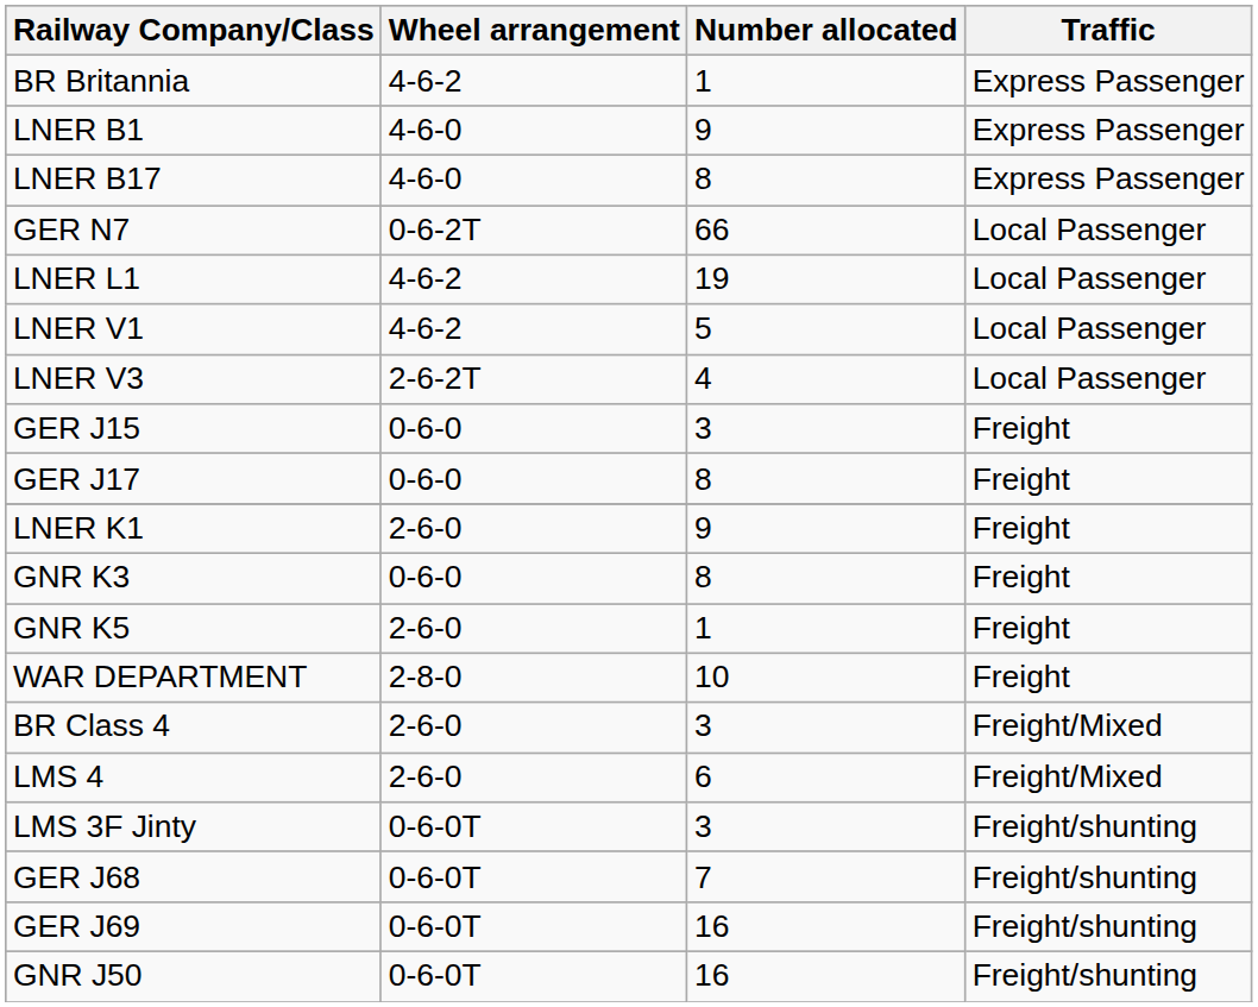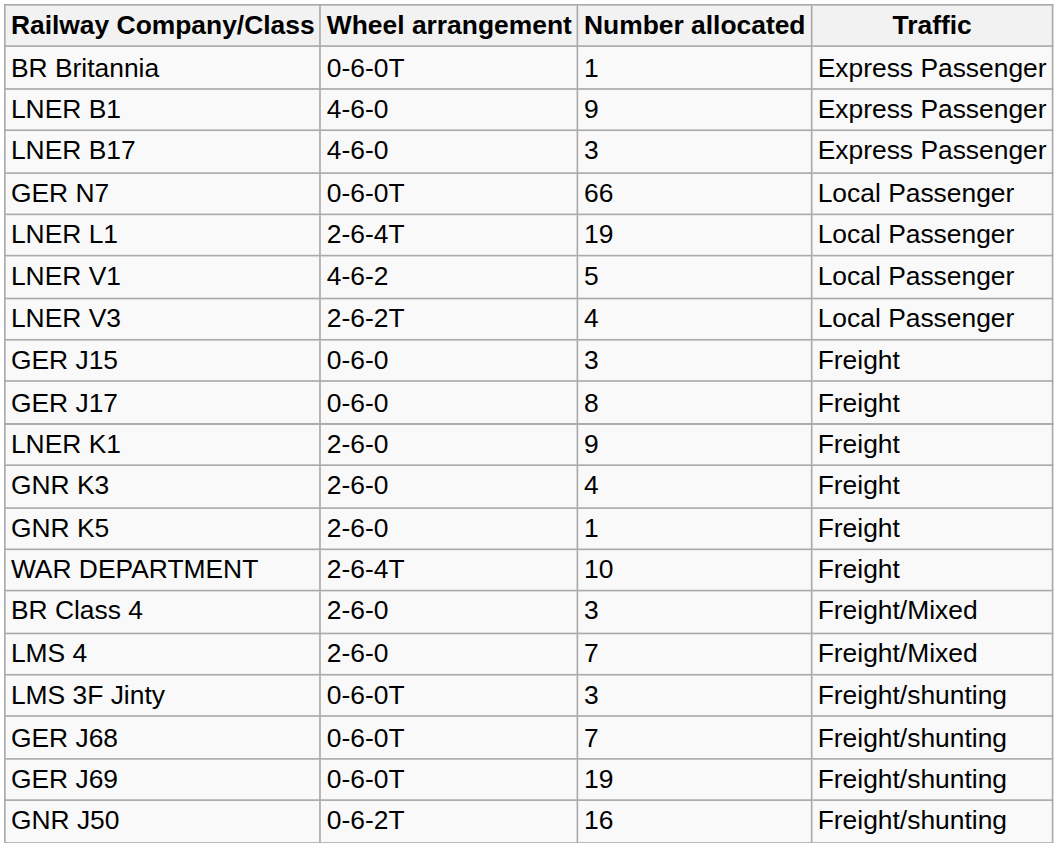BR Britannia | Wheel arrangement: 4-6-2 -> 0-6-0T
LNER B17 | Number allocated: 8 -> 3
GER N7 | Wheel arrangement: 0-6-2T -> 0-6-0T
LNER L1 | Wheel arrangement: 4-6-2 -> 2-6-4T
GNR K3 | Wheel arrangement: 0-6-0 -> 2-6-0
GNR K3 | Number allocated: 8 -> 4
WAR DEPARTMENT | Wheel arrangement: 2-8-0 -> 2-6-4T
LMS 4 | Number allocated: 6 -> 7
GER J69 | Number allocated: 16 -> 19
GNR J50 | Wheel arrangement: 0-6-0T -> 0-6-2T
